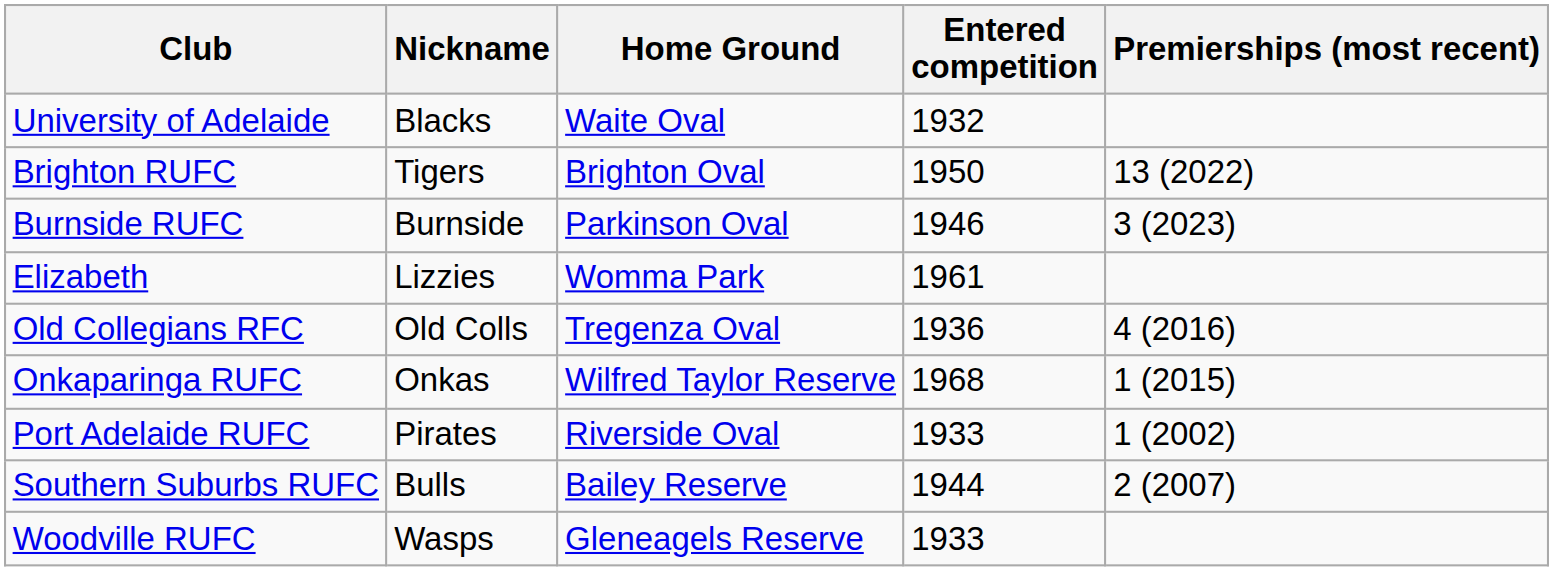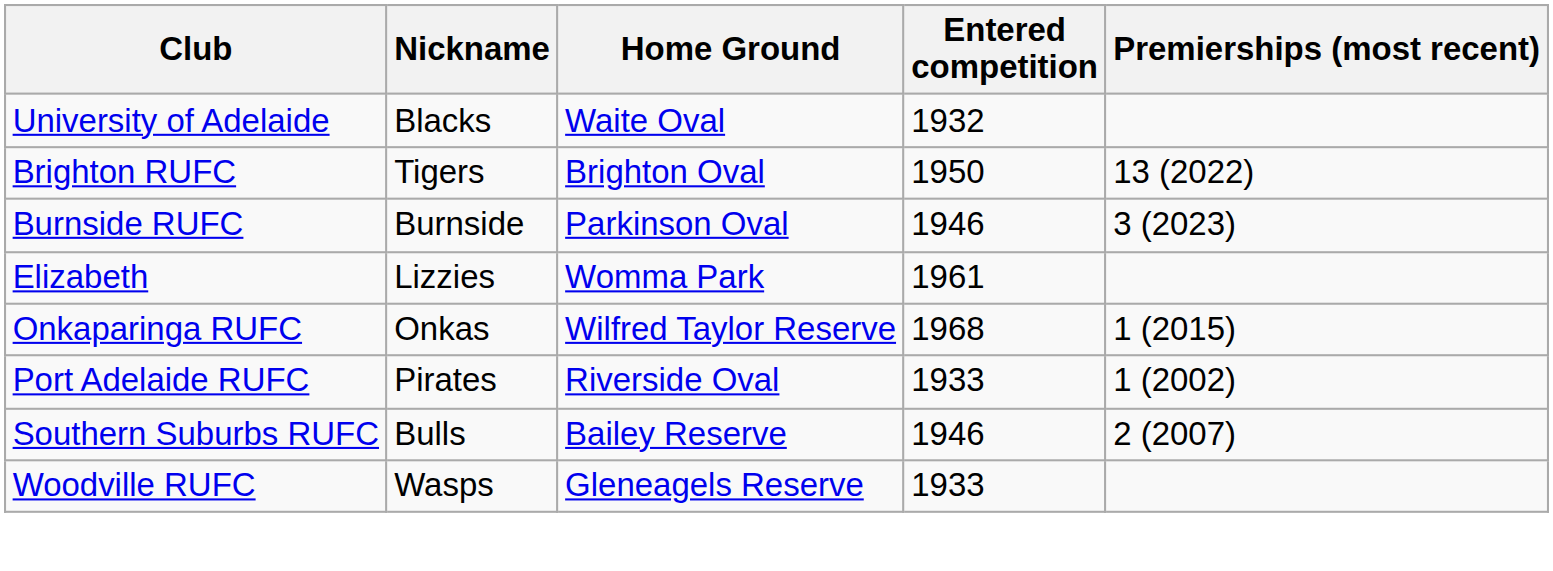- row: Old Collegians RFC | Old Colls | Tregenza Oval | 1936 | 4 (2016)
Southern Suburbs RUFC | Entered competition: 1944 -> 1946
